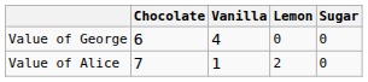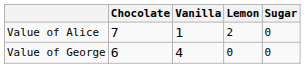rows swapped: Value of Alice <-> Value of George
